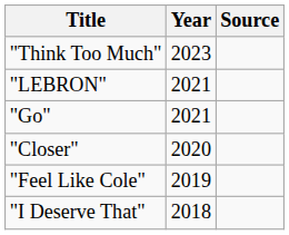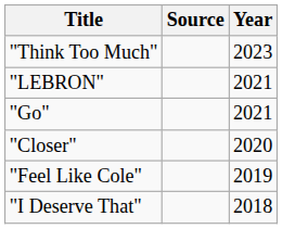columns swapped: Year <-> Source
